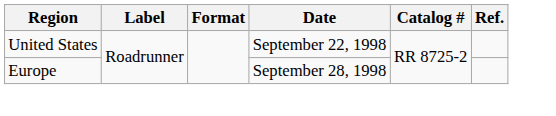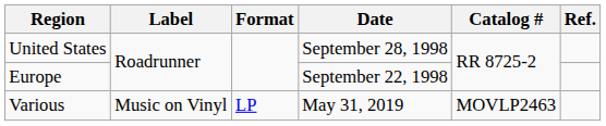United States | Date: September 22, 1998 -> September 28, 1998
Europe | Date: September 28, 1998 -> September 22, 1998
+ row: Various | Music on Vinyl | LP | May 31, 2019 | MOVLP2463
